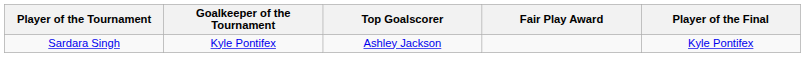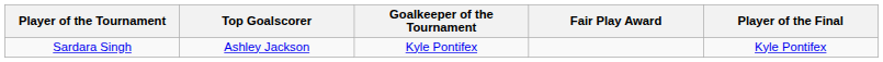columns swapped: Top Goalscorer <-> Goalkeeper of the Tournament
